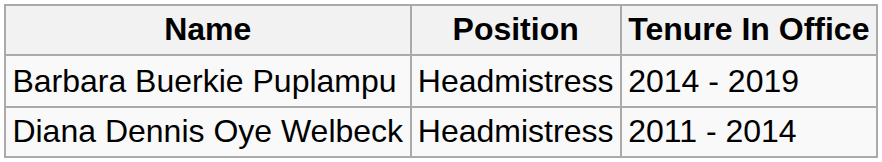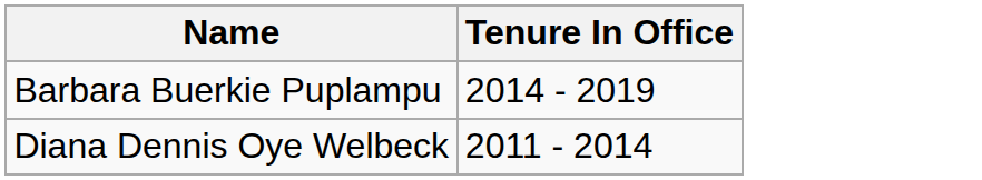- column: Position | Headmistress | Headmistress
